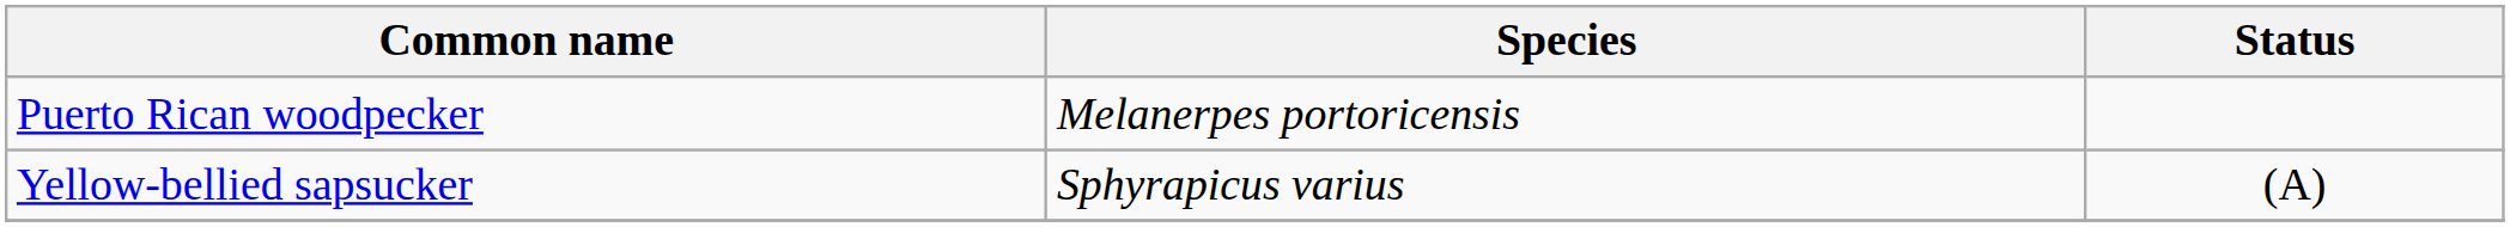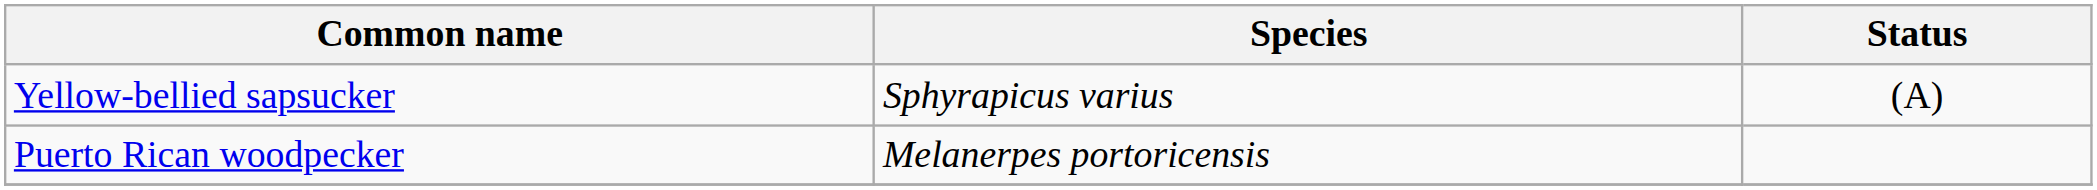rows swapped: Yellow-bellied sapsucker <-> Puerto Rican woodpecker
